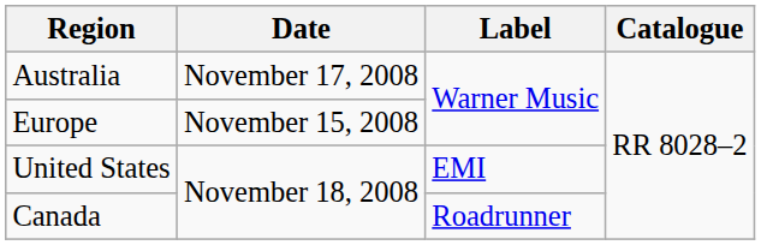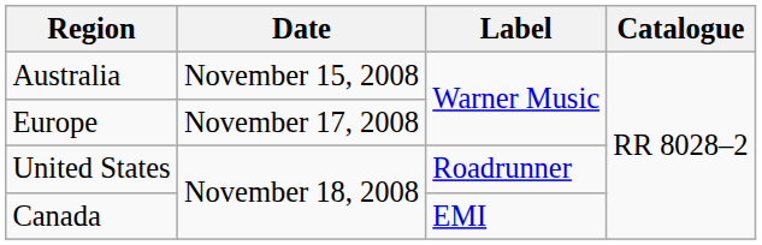Australia | Date: November 17, 2008 -> November 15, 2008
Europe | Date: November 15, 2008 -> November 17, 2008
United States | Label: EMI -> Roadrunner
Canada | Label: Roadrunner -> EMI
